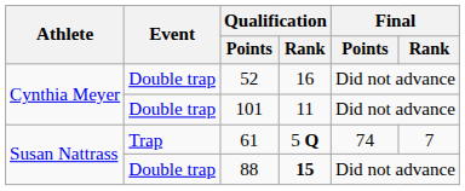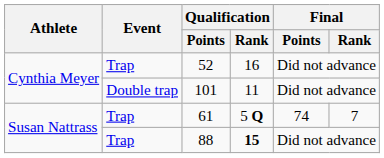52 | Event: Double trap -> Trap
88 | Event: Double trap -> Trap
